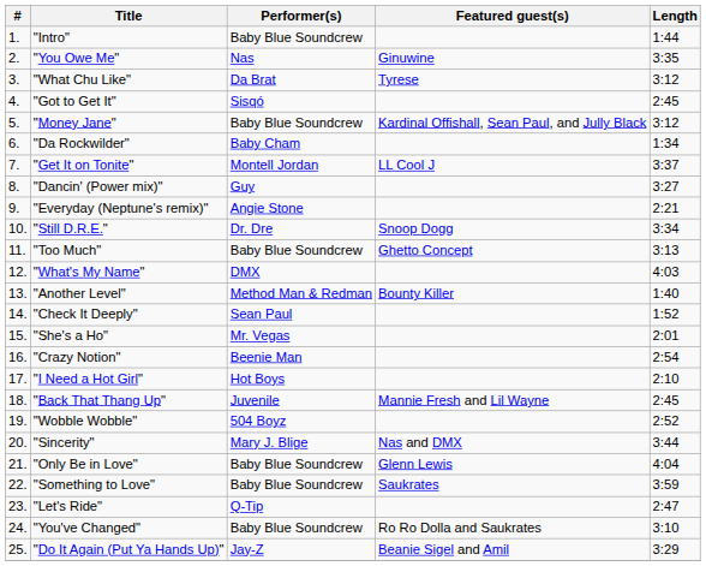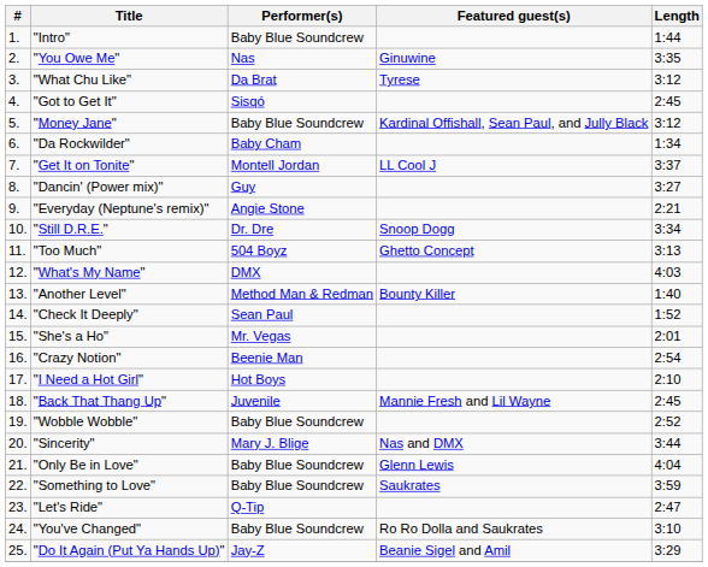"Too Much" | Performer(s): Baby Blue Soundcrew -> 504 Boyz
"Wobble Wobble" | Performer(s): 504 Boyz -> Baby Blue Soundcrew
